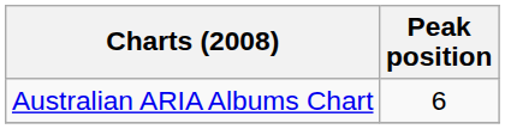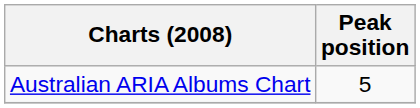Australian ARIA Albums Chart | Peak position: 6 -> 5
